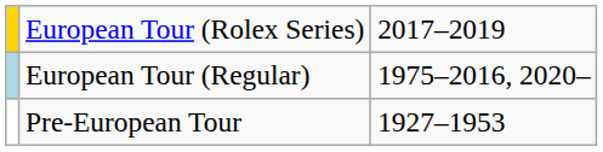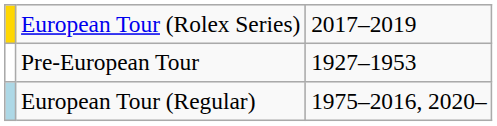rows swapped: European Tour (Regular) <-> Pre-European Tour
